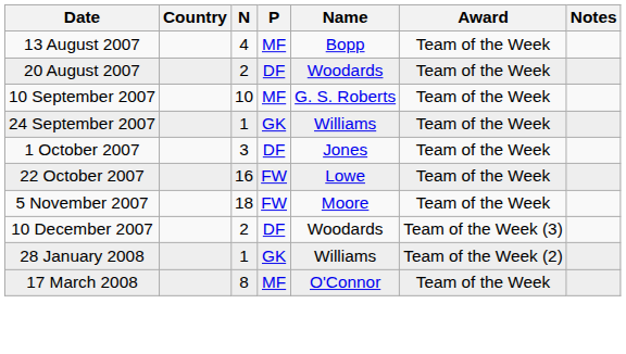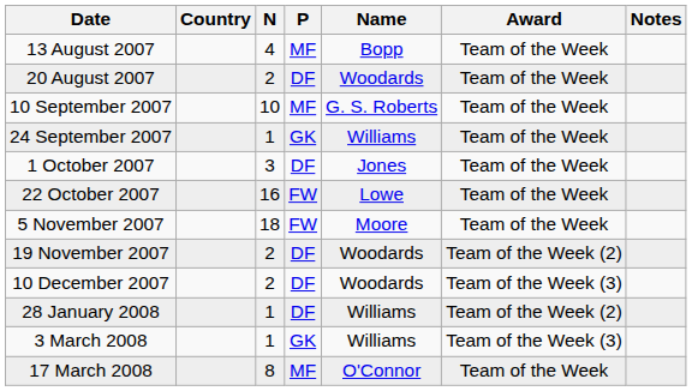+ row: 19 November 2007 | 2 | DF | Woodards | Team of the Week (2)
28 January 2008 | P: GK -> DF
+ row: 3 March 2008 | 1 | GK | Williams | Team of the Week (3)
